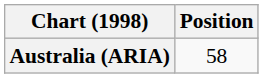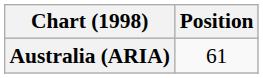Australia (ARIA) | Position: 58 -> 61
